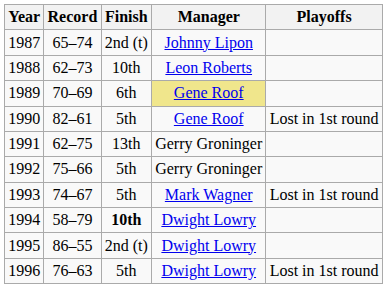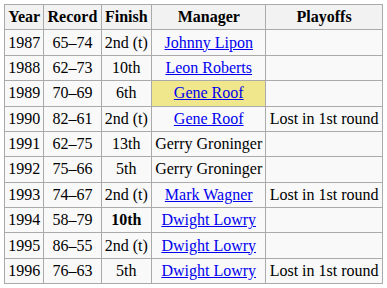1990 | Finish: 5th -> 2nd (t)
1993 | Finish: 5th -> 2nd (t)
